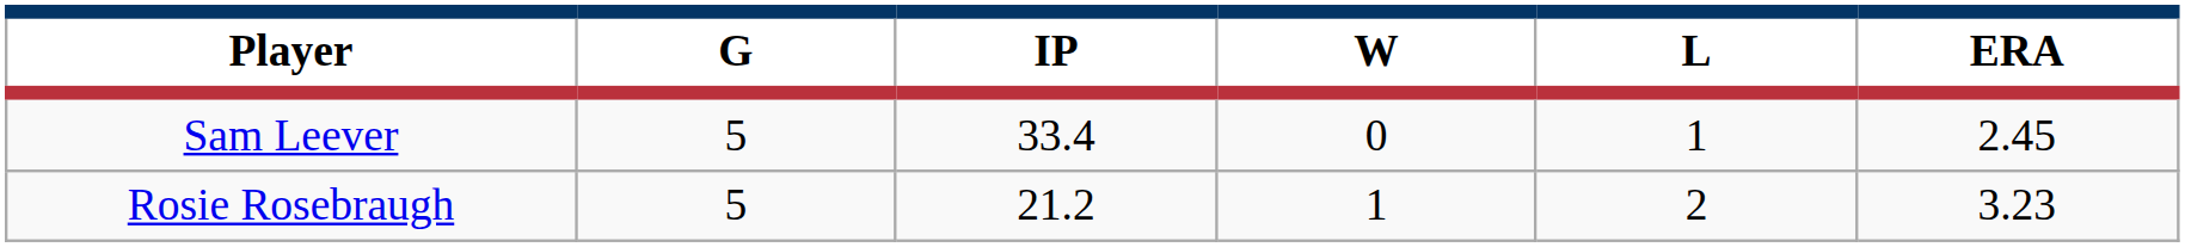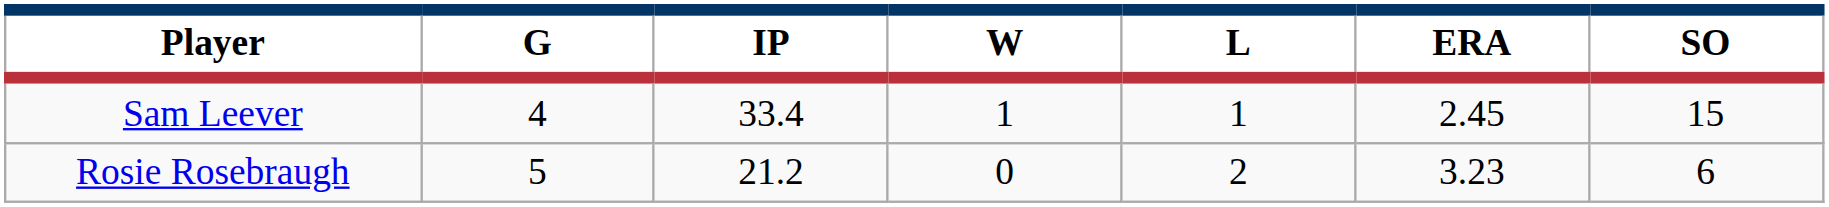+ column: SO | 15 | 6
Sam Leever | G: 5 -> 4
Sam Leever | W: 0 -> 1
Rosie Rosebraugh | W: 1 -> 0
